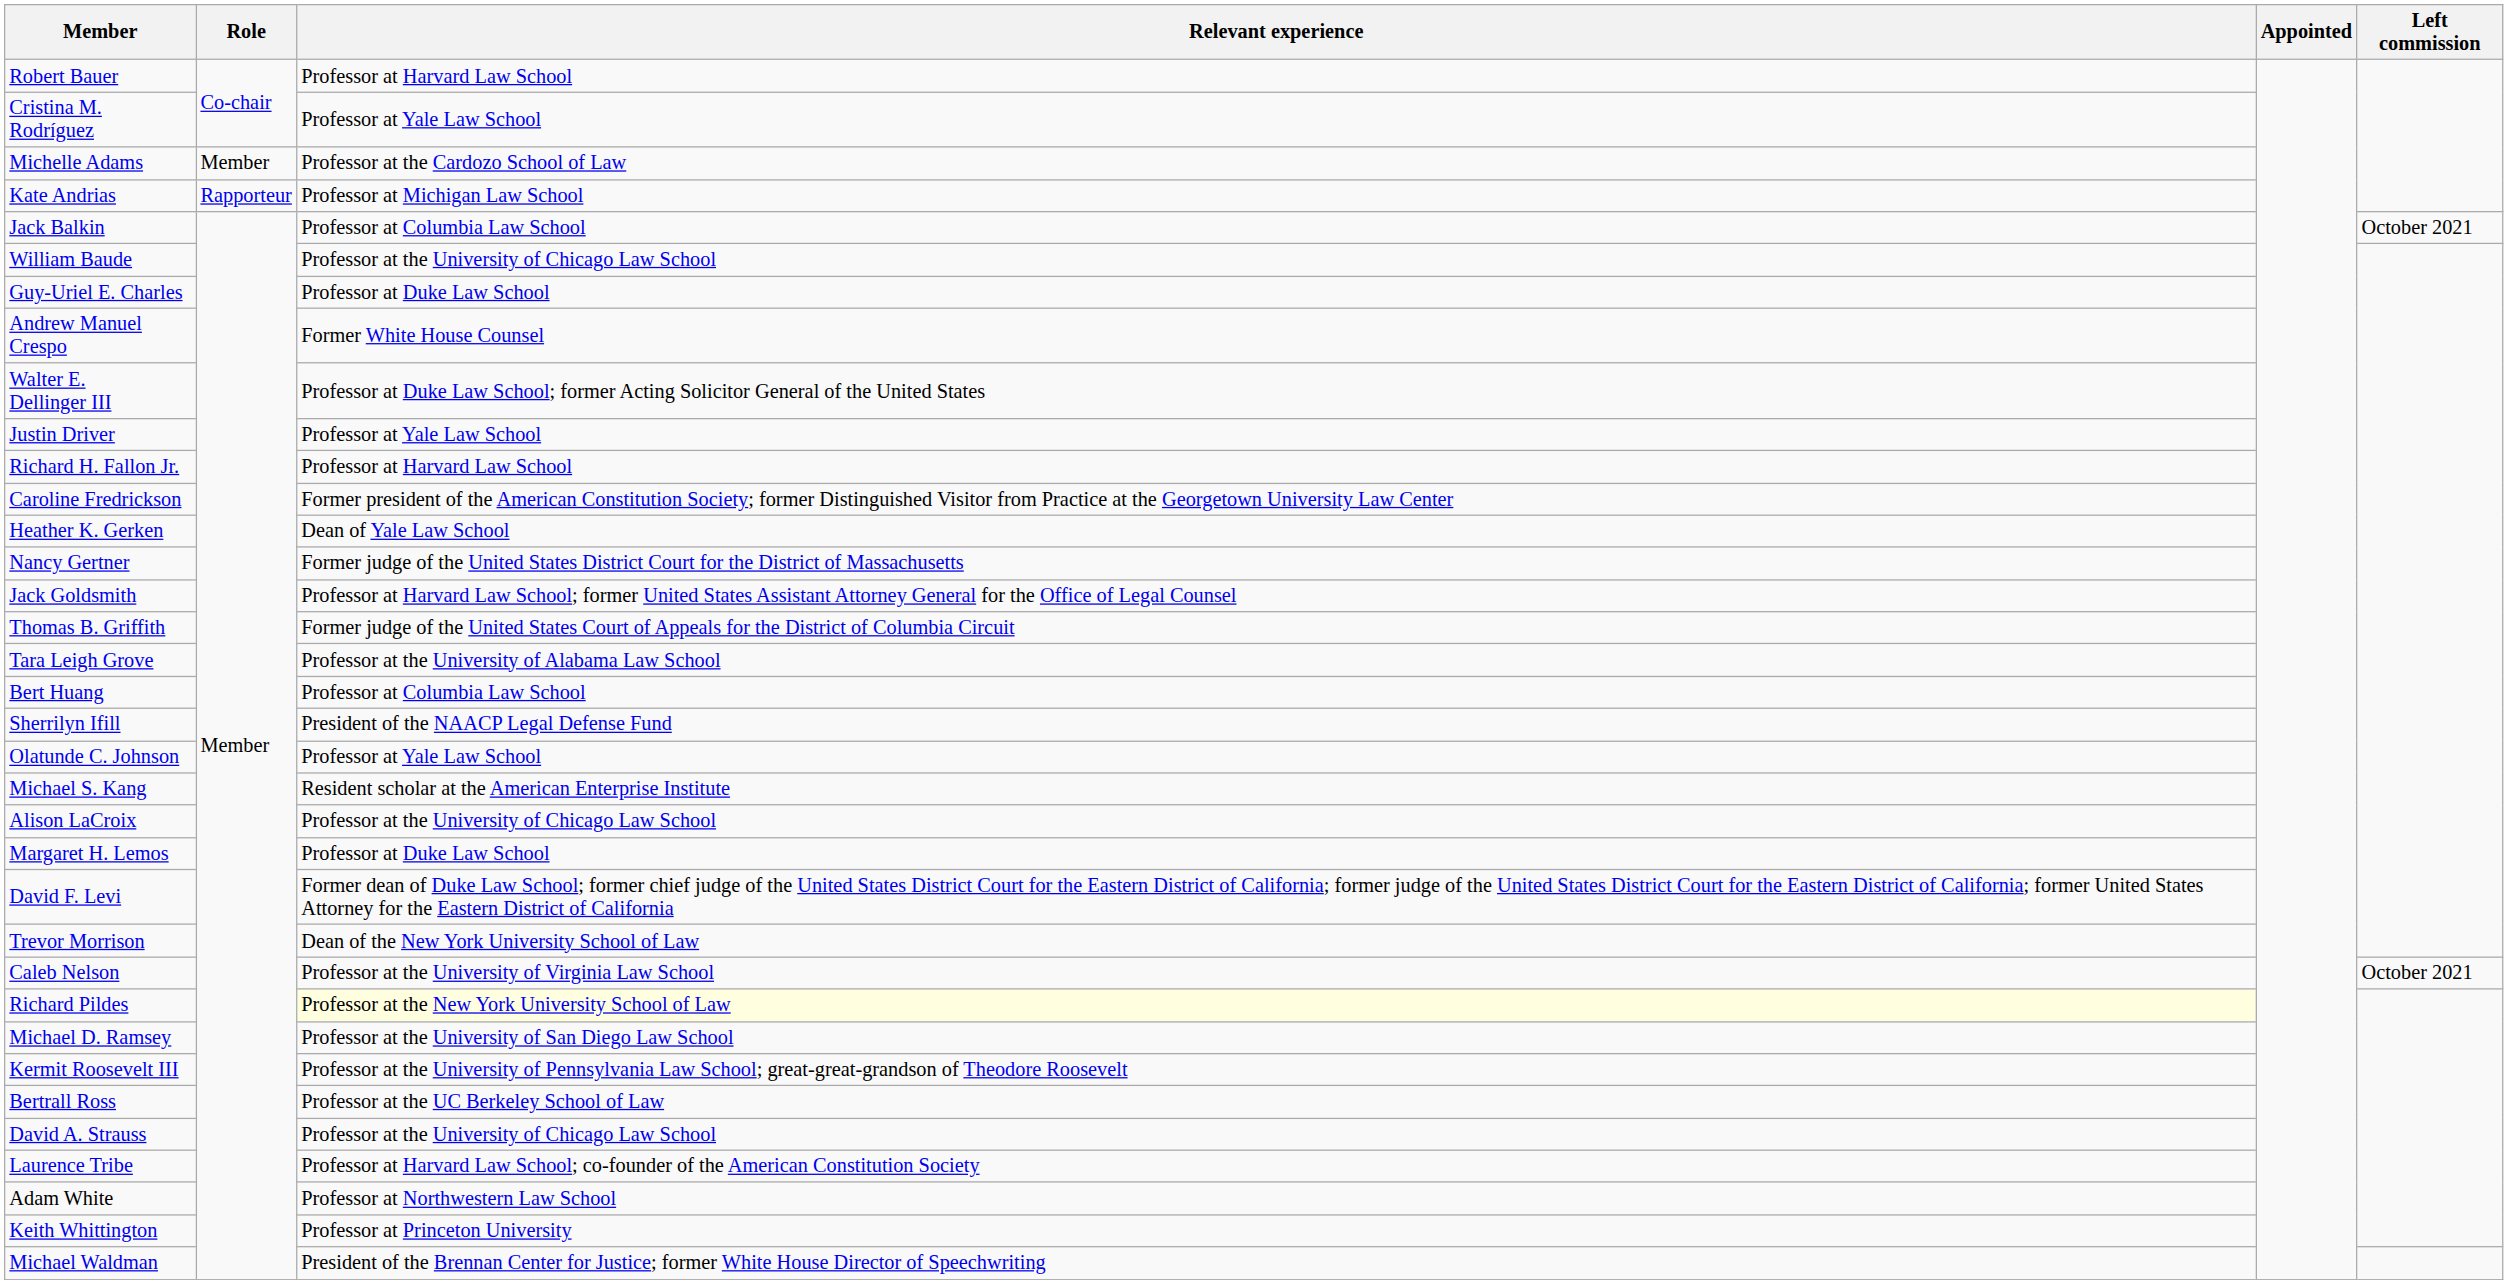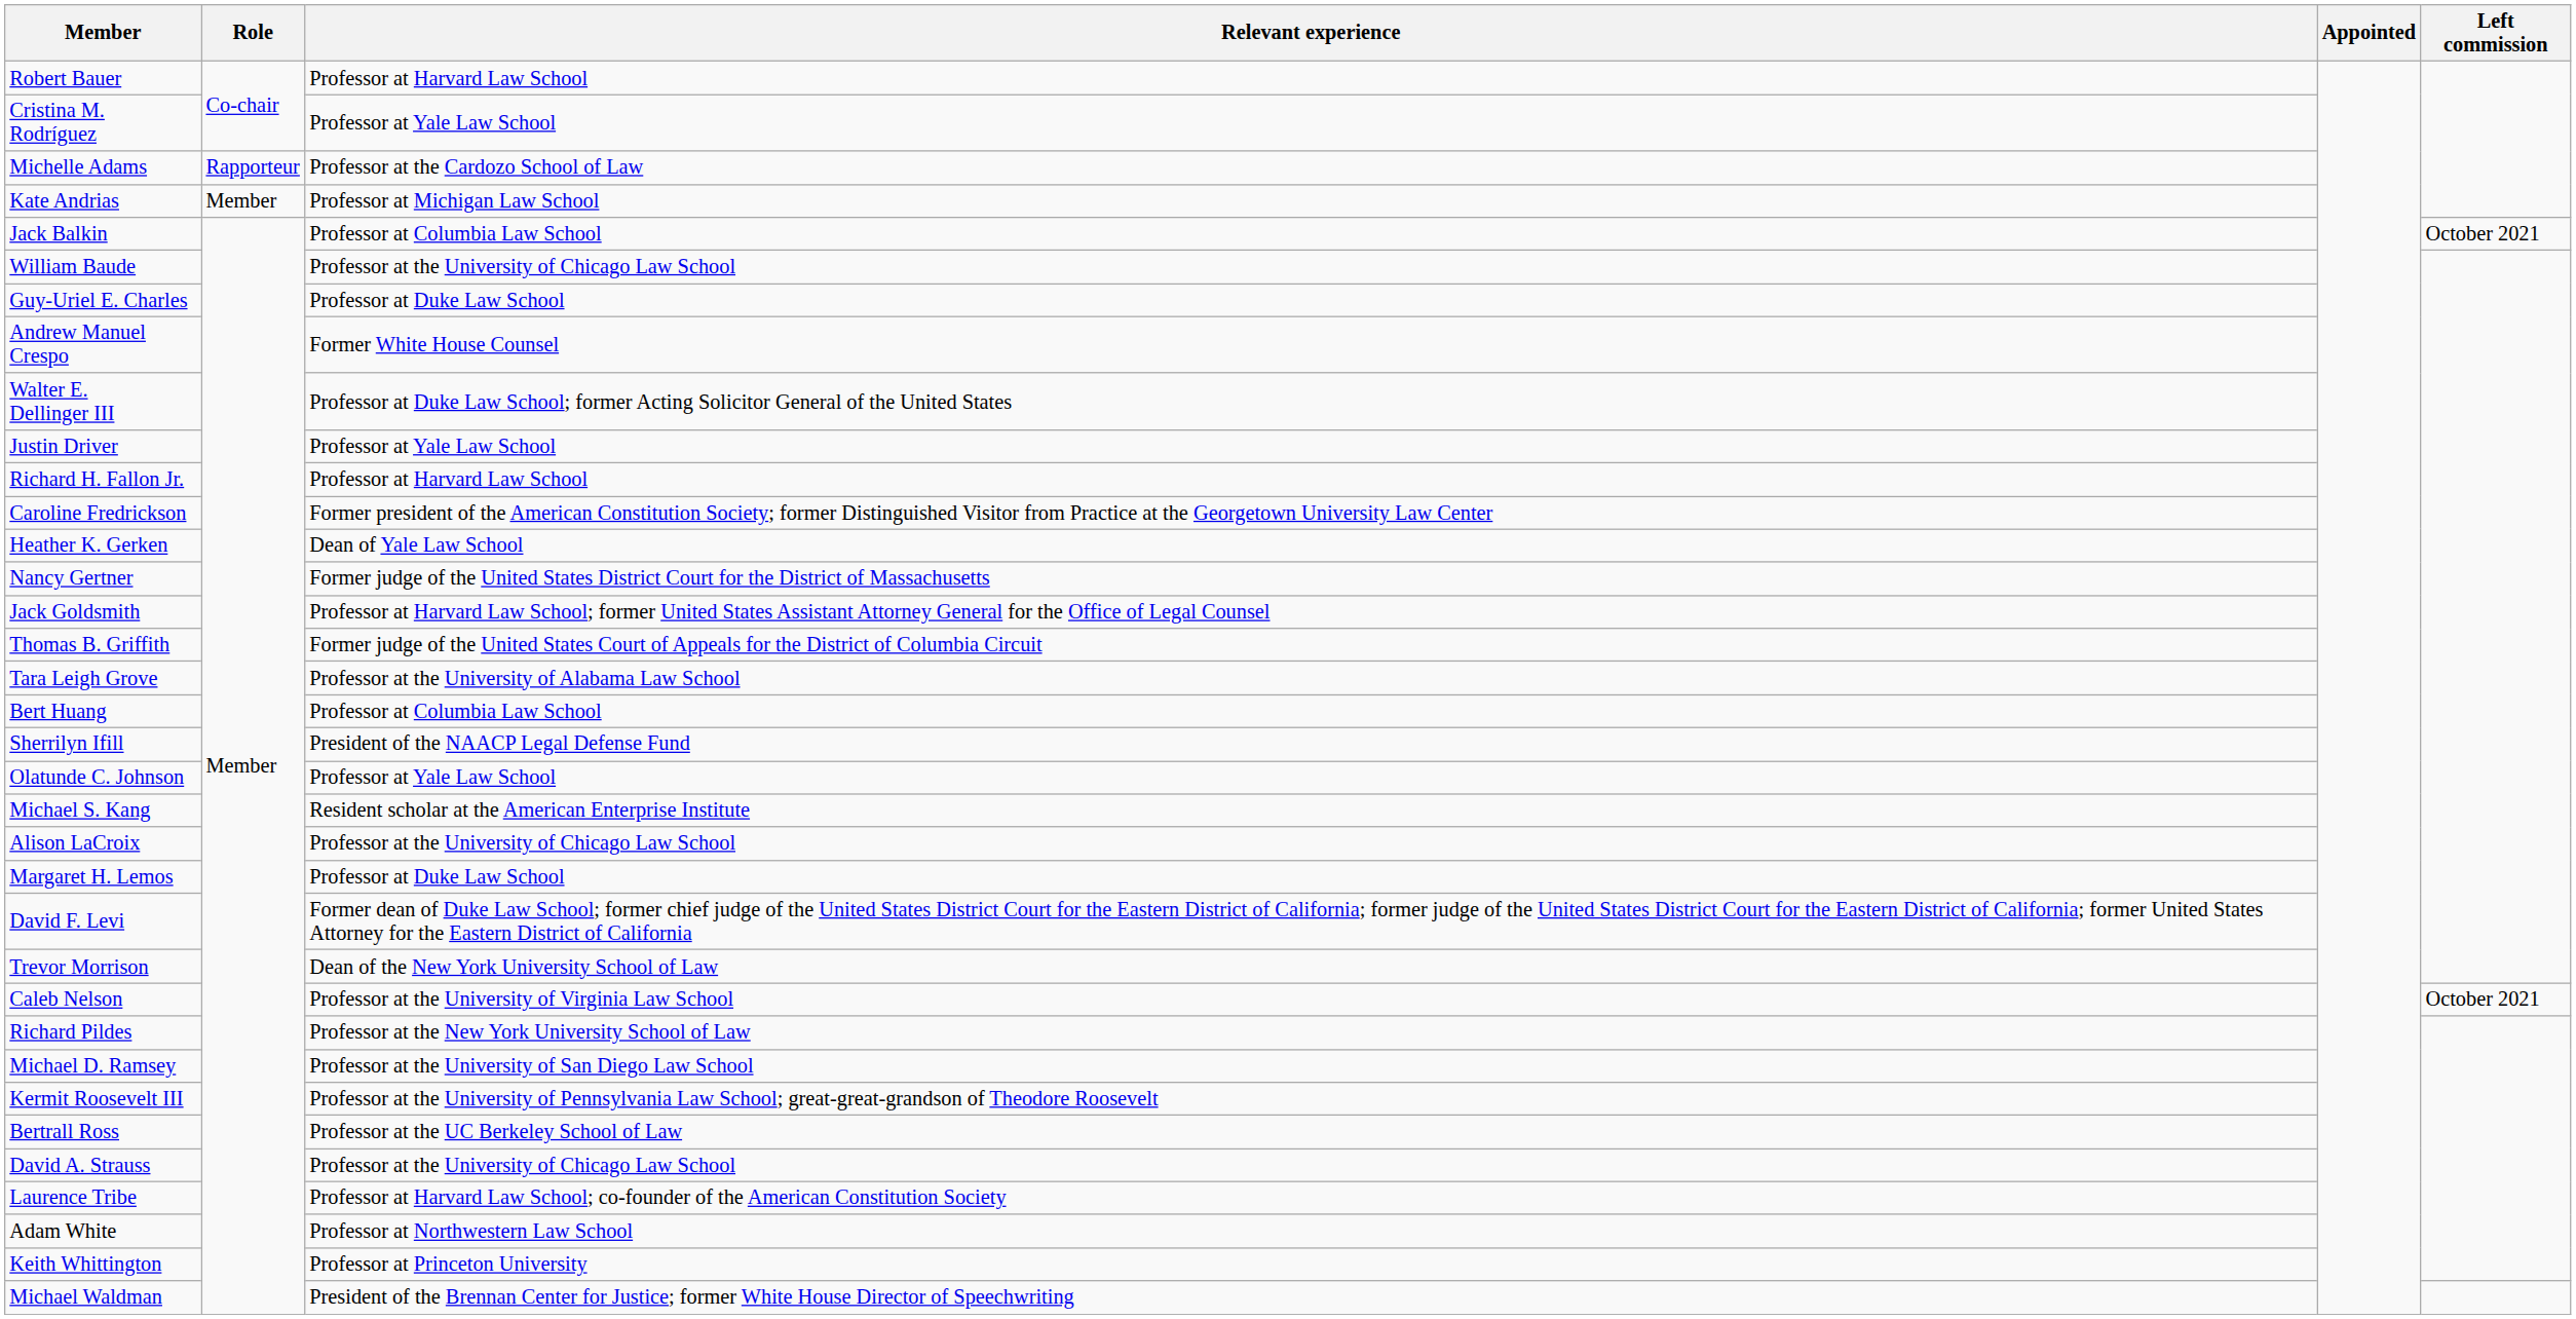Michelle Adams | Role: Member -> Rapporteur
Kate Andrias | Role: Rapporteur -> Member
Richard Pildes | Relevant experience: lightyellow background -> no background
